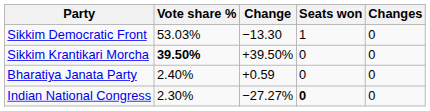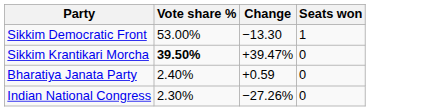- column: Changes | 0 | 0 | 0 | 0
Sikkim Democratic Front | Vote share %: 53.03% -> 53.00%
Sikkim Krantikari Morcha | Change: +39.50% -> +39.47%
Indian National Congress | Change: −27.27% -> −27.26%
Indian National Congress | Seats won: bold -> normal
